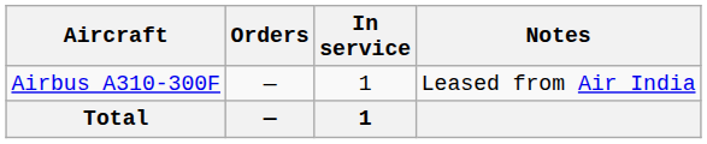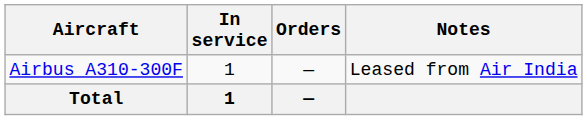columns swapped: In service <-> Orders
